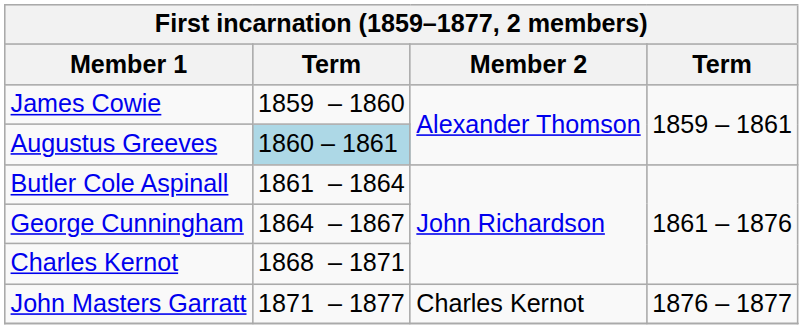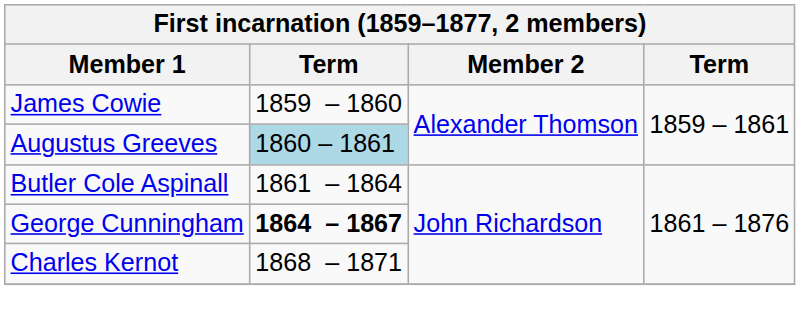George Cunningham | column 2: normal -> bold
- row: John Masters Garratt | 1871 – 1877 | Charles Kernot | 1876 – 1877
